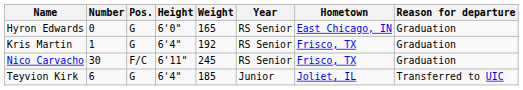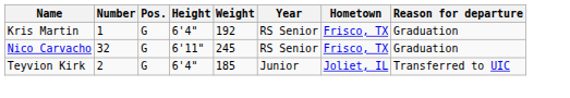- row: Hyron Edwards | 0 | G | 6'0" | 165 | RS Senior | East Chicago, IN | Graduation
Nico Carvacho | Number: 30 -> 32
Nico Carvacho | Pos.: F/C -> G
Teyvion Kirk | Number: 6 -> 2
